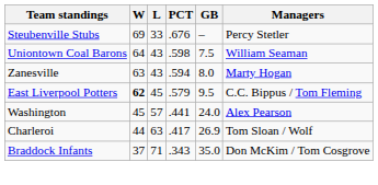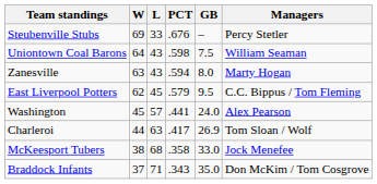East Liverpool Potters | W: bold -> normal
+ row: McKeesport Tubers | 38 | 68 | .358 | 33.0 | Jock Menefee
